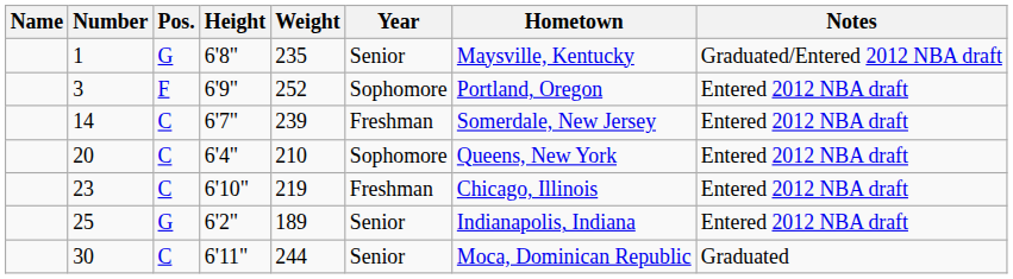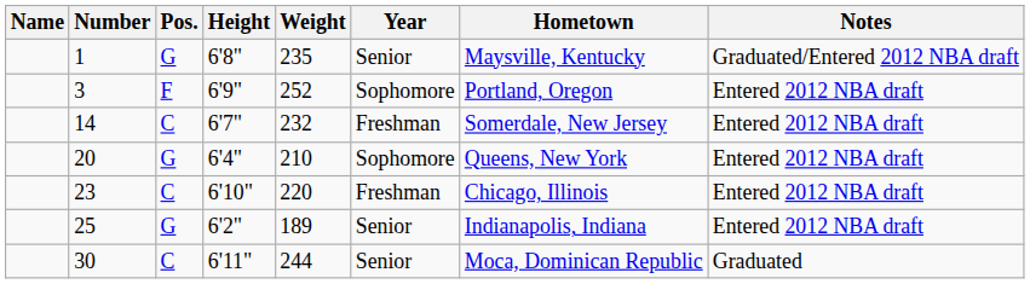14 | Weight: 239 -> 232
20 | Pos.: C -> G
23 | Weight: 219 -> 220
